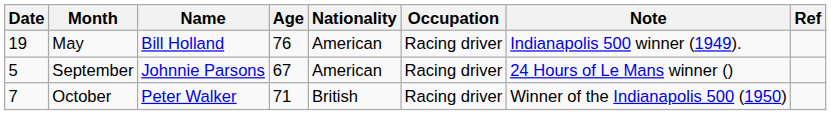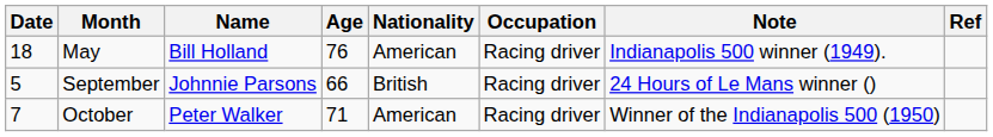May | Date: 19 -> 18
September | Age: 67 -> 66
September | Nationality: American -> British
October | Nationality: British -> American
